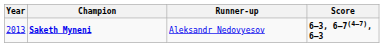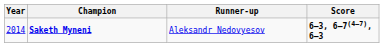Saketh Myneni | Year: 2013 -> 2014
